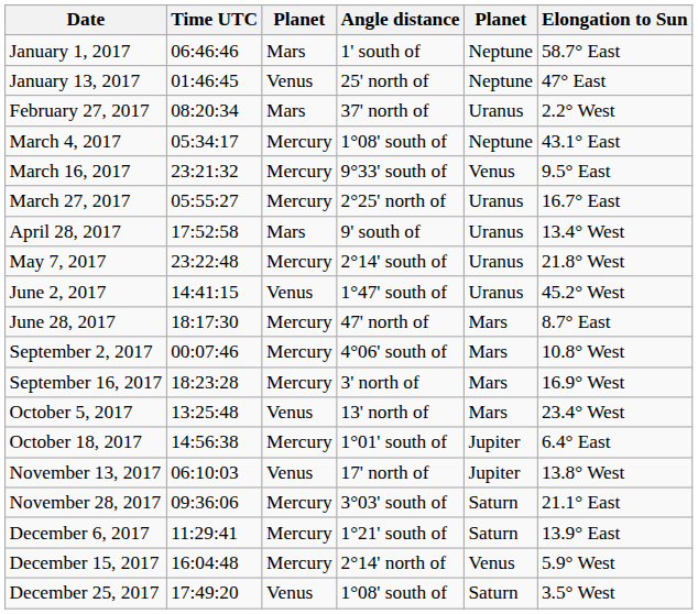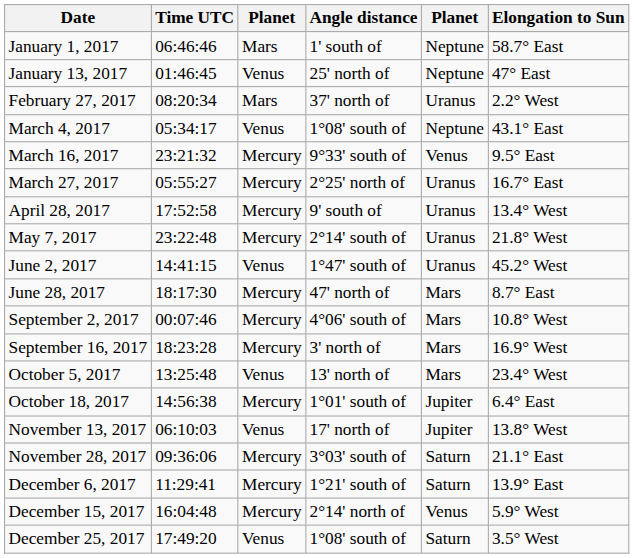March 4, 2017 | column 3: Mercury -> Venus
April 28, 2017 | column 3: Mars -> Mercury
